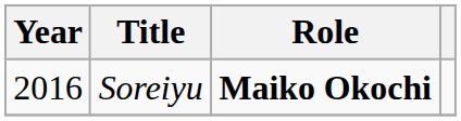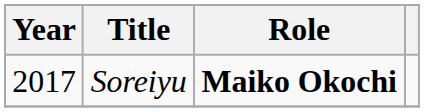Soreiyu | Year: 2016 -> 2017
